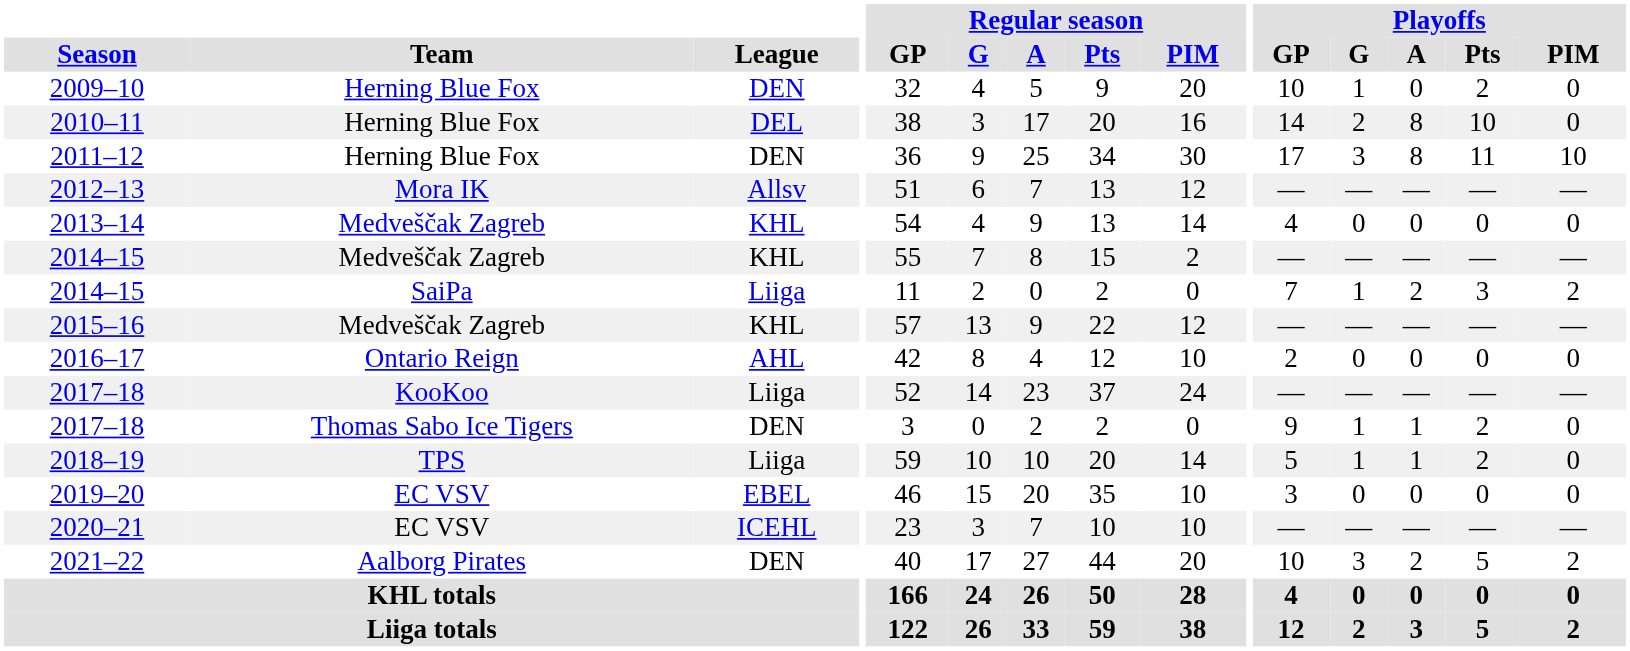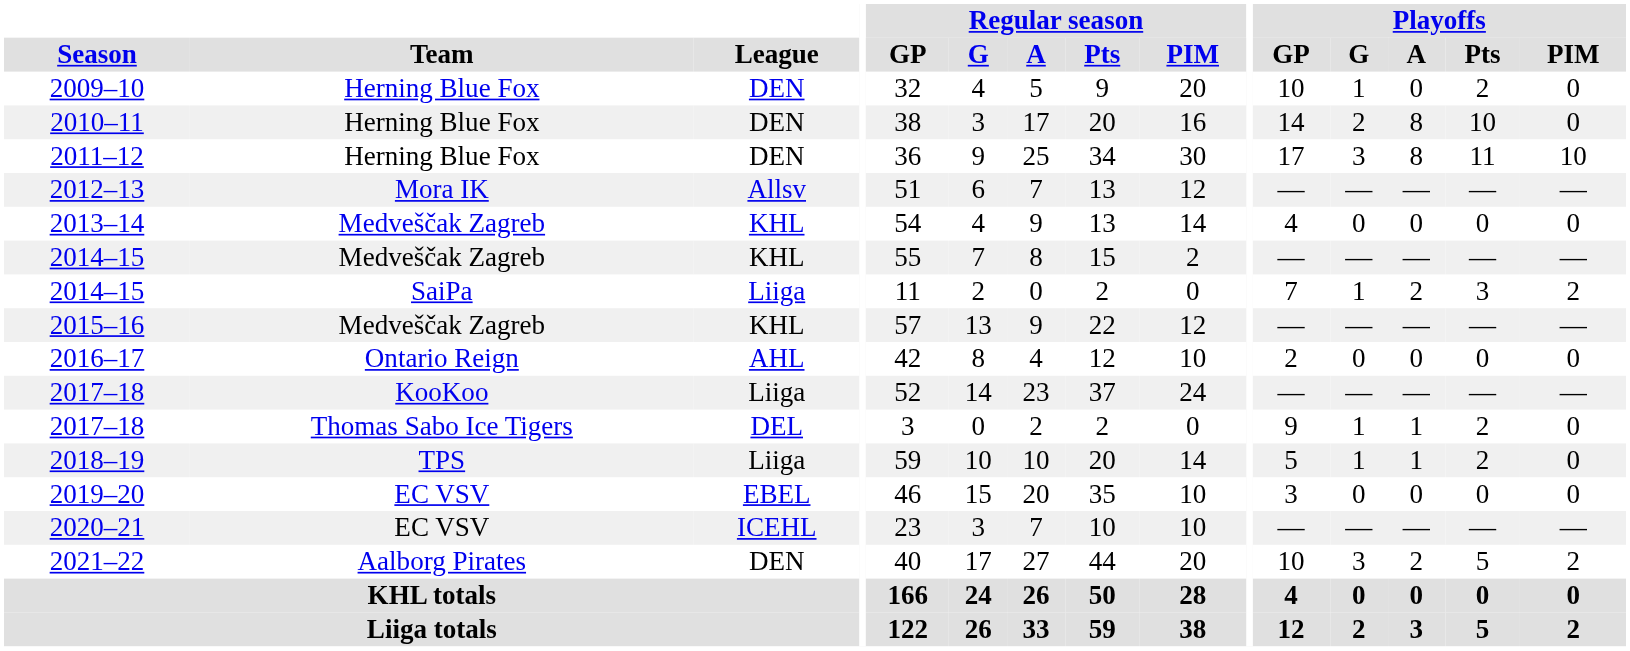2010–11 | League: DEL -> DEN
2017–18 / Thomas Sabo Ice Tigers | League: DEN -> DEL
